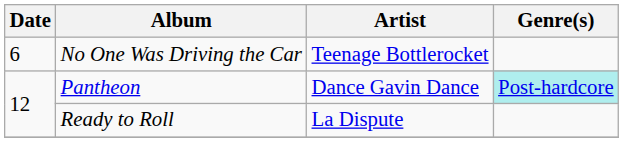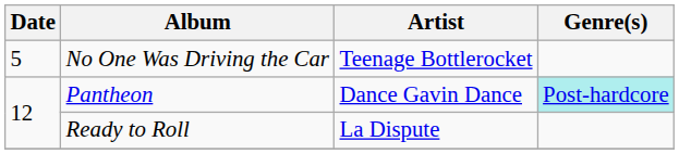No One Was Driving the Car | Date: 6 -> 5
